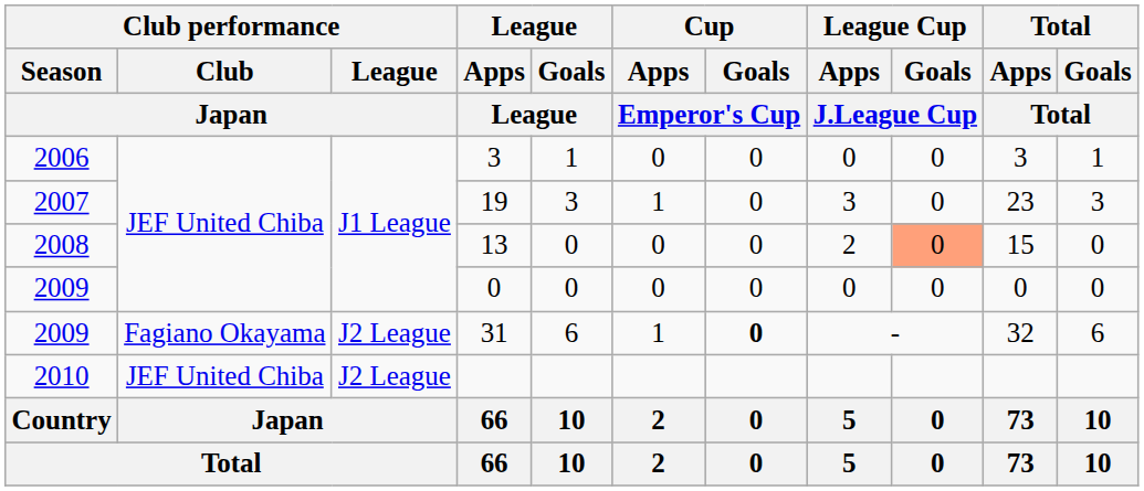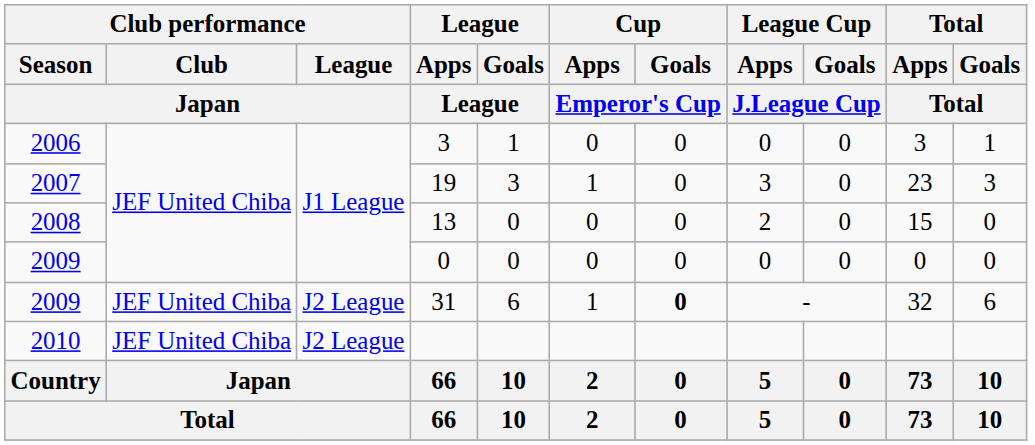13 | League Cup / Goals / J.League Cup: lightsalmon background -> no background
31 | Club performance / Club / Japan: Fagiano Okayama -> JEF United Chiba
